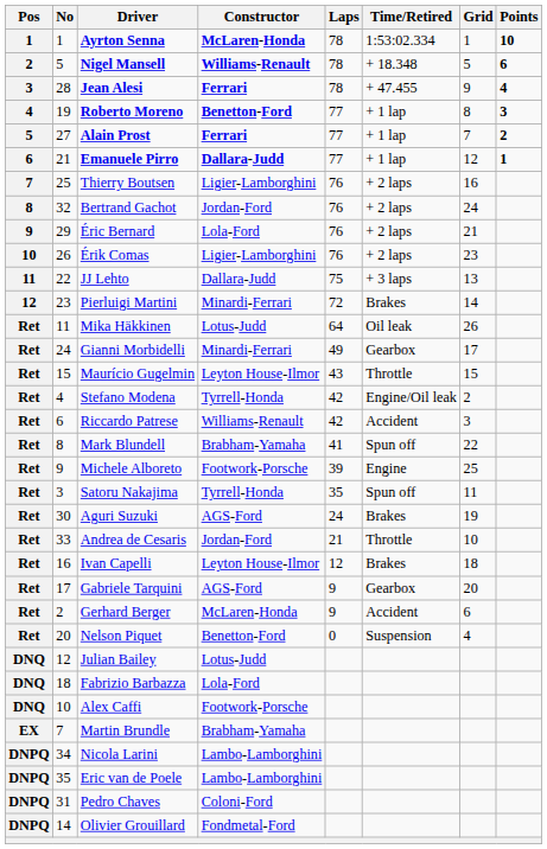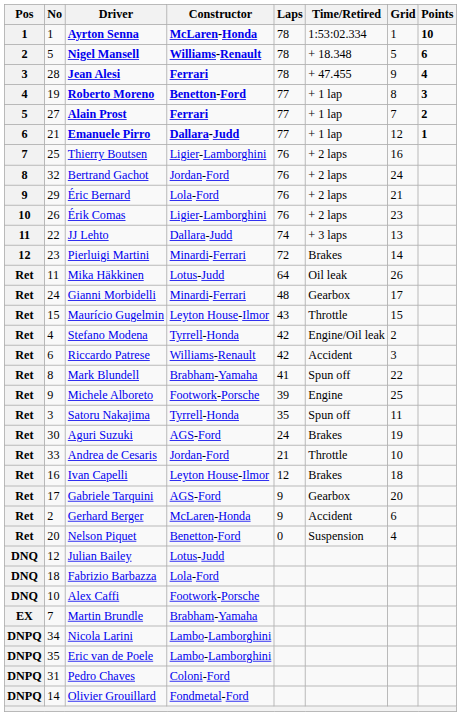JJ Lehto | Laps: 75 -> 74
Gianni Morbidelli | Laps: 49 -> 48
